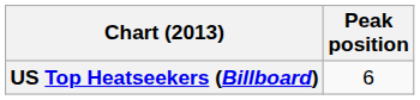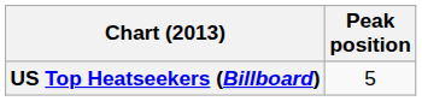US Top Heatseekers (Billboard) | Peak position: 6 -> 5
